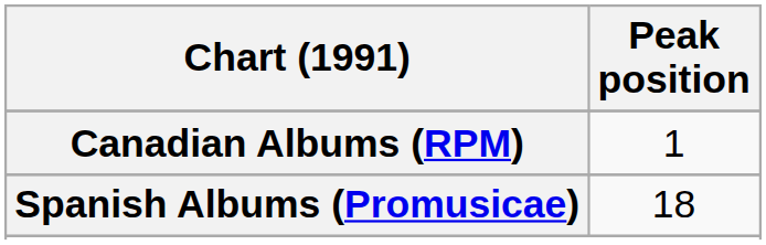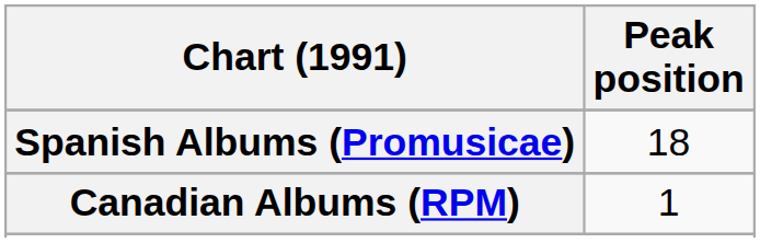rows swapped: Canadian Albums (RPM) <-> Spanish Albums (Promusicae)
